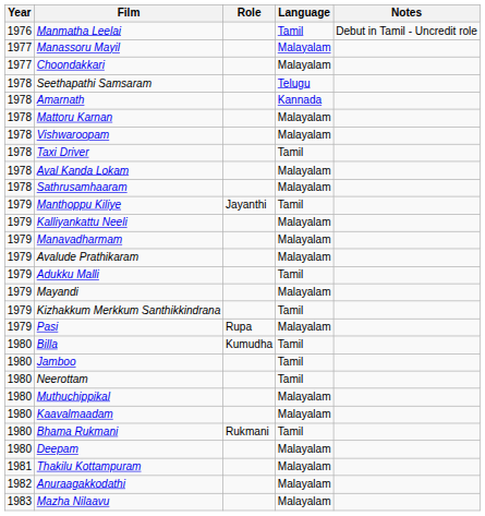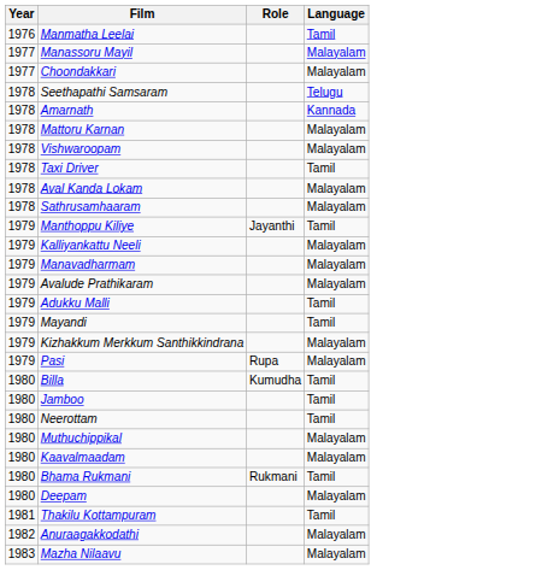- column: Notes | Debut in Tamil - Uncredit role
Mayandi | Language: Malayalam -> Tamil
Kizhakkum Merkkum Santhikkindrana | Language: Tamil -> Malayalam
Thakilu Kottampuram | Language: Malayalam -> Tamil
